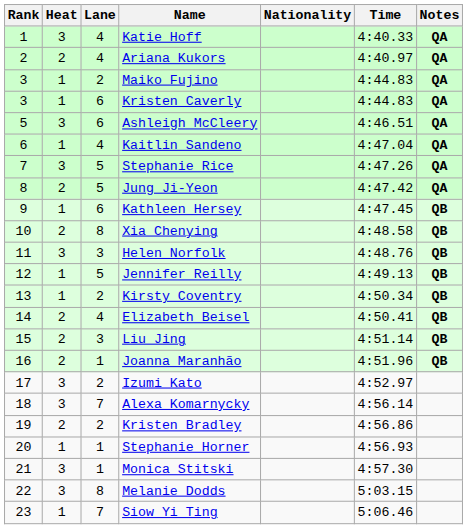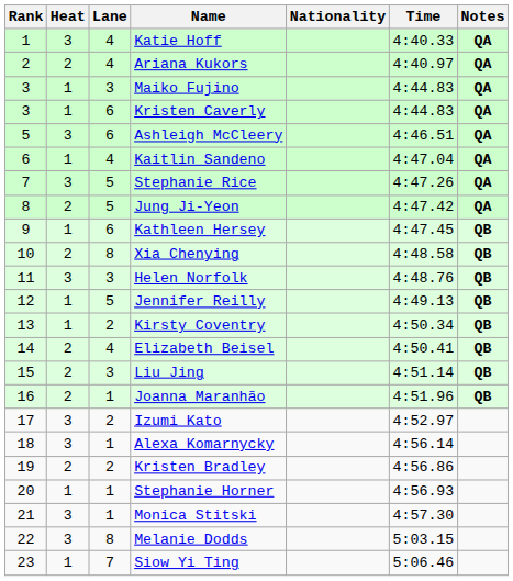Maiko Fujino | Lane: 2 -> 3
Alexa Komarnycky | Lane: 7 -> 1
